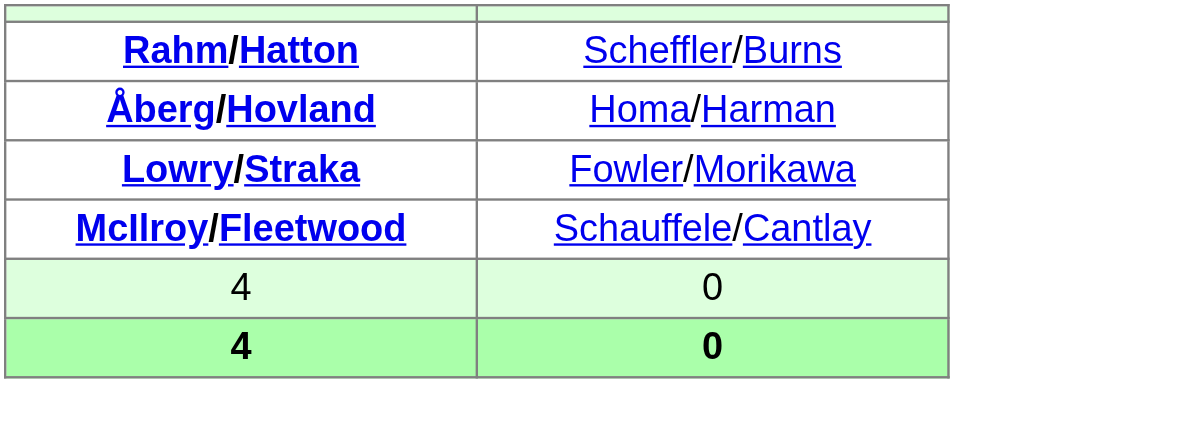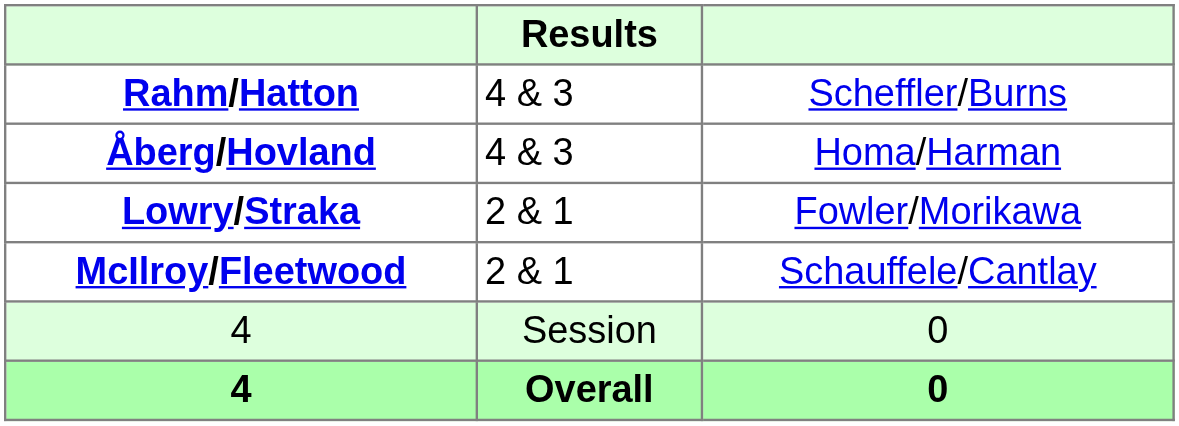+ column: Results | 4 & 3 | 4 & 3 | 2 & 1 | 2 & 1 | Session | Overall
